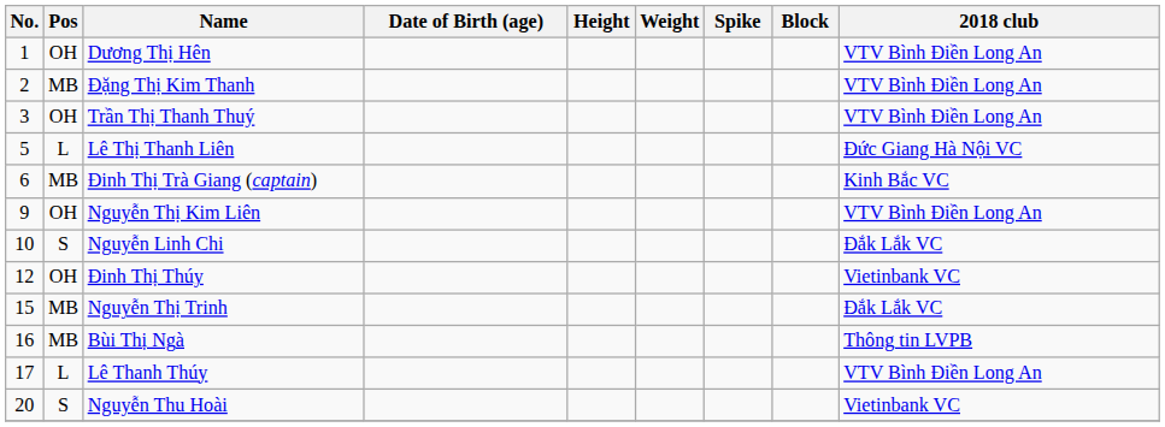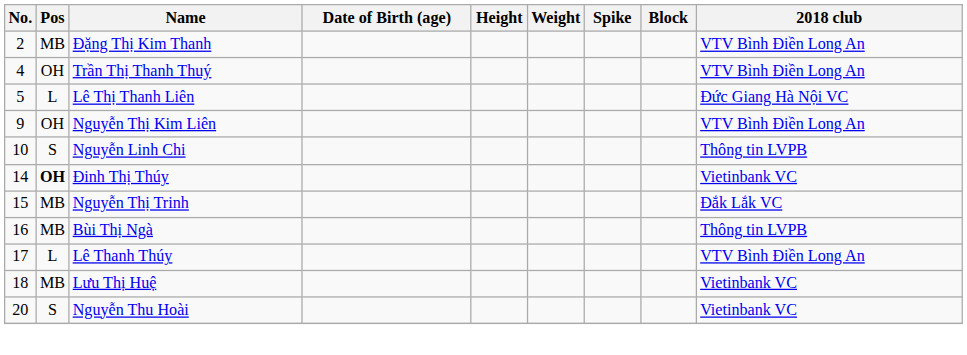- row: 1 | OH | Dương Thị Hên | VTV Bình Điền Long An
Trần Thị Thanh Thuý | No.: 3 -> 4
- row: 6 | MB | Đinh Thị Trà Giang (captain) | Kinh Bắc VC
Nguyễn Linh Chi | 2018 club: Đắk Lắk VC -> Thông tin LVPB
Đinh Thị Thúy | No.: 12 -> 14
Đinh Thị Thúy | Pos: normal -> bold
+ row: 18 | MB | Lưu Thị Huệ | Vietinbank VC
